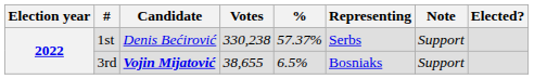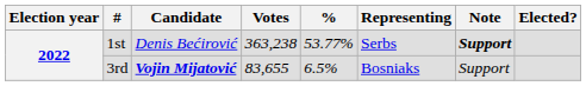1st | Votes: 330,238 -> 363,238
1st | %: 57.37% -> 53.77%
1st | Note: normal -> bold
3rd | Votes: 38,655 -> 83,655
